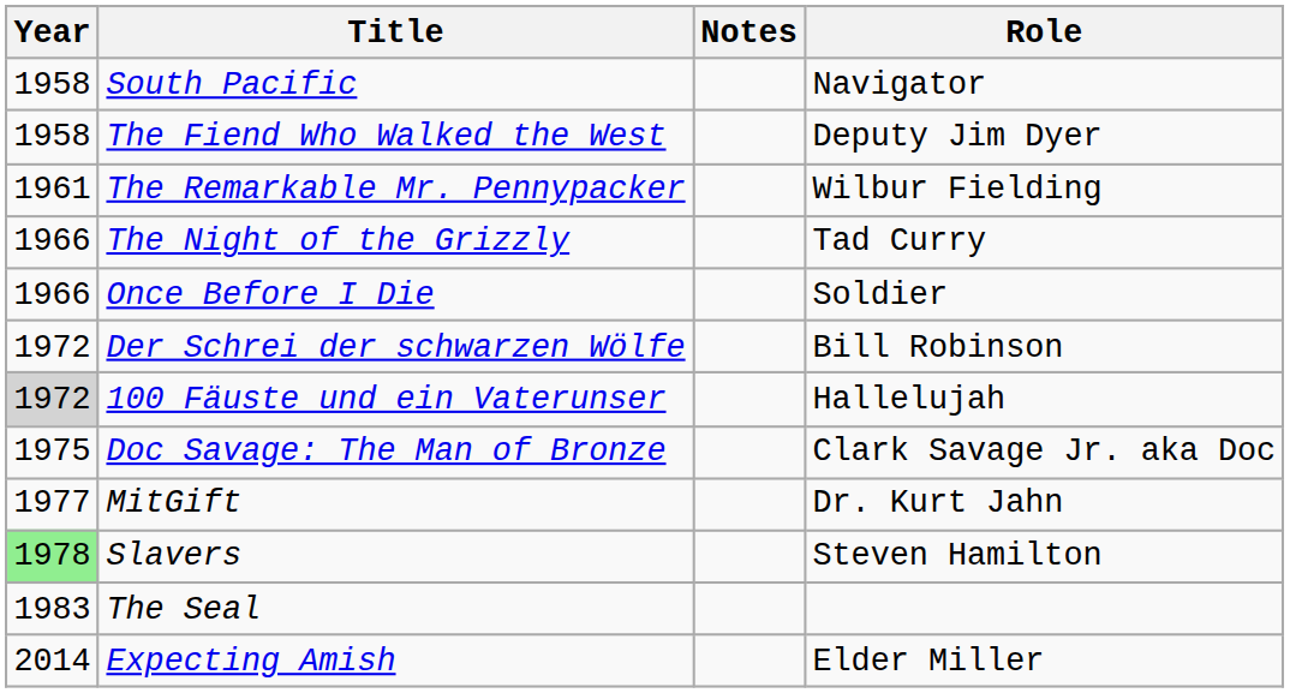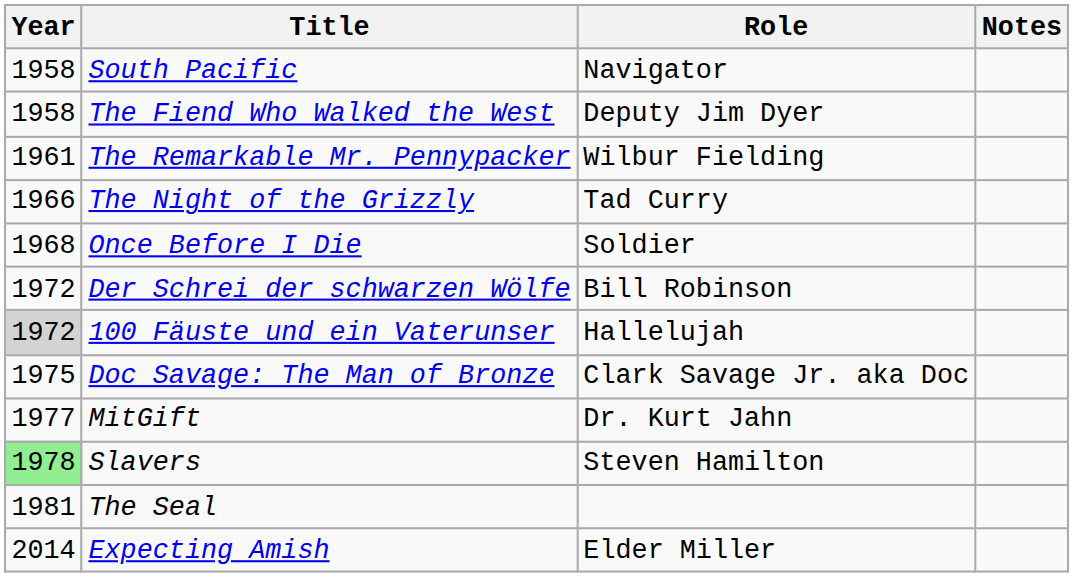columns swapped: Role <-> Notes
Once Before I Die | Year: 1966 -> 1968
The Seal | Year: 1983 -> 1981
